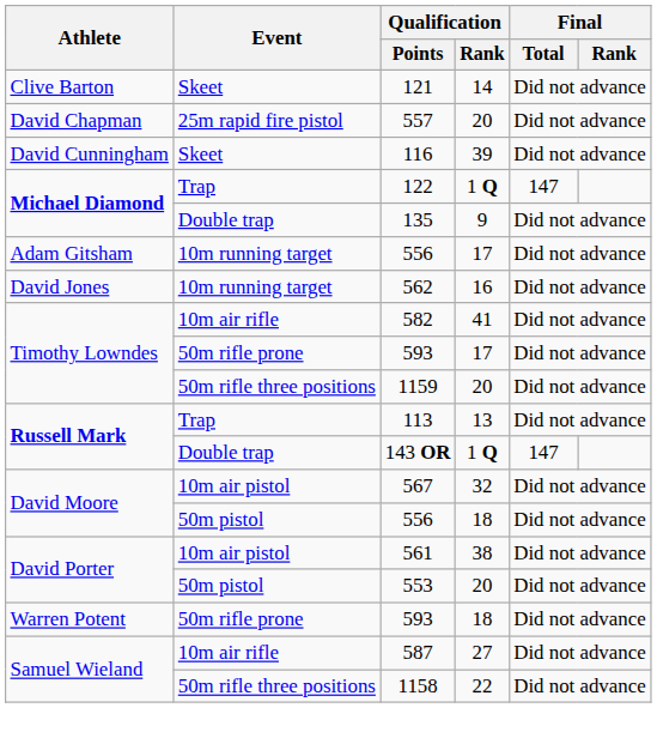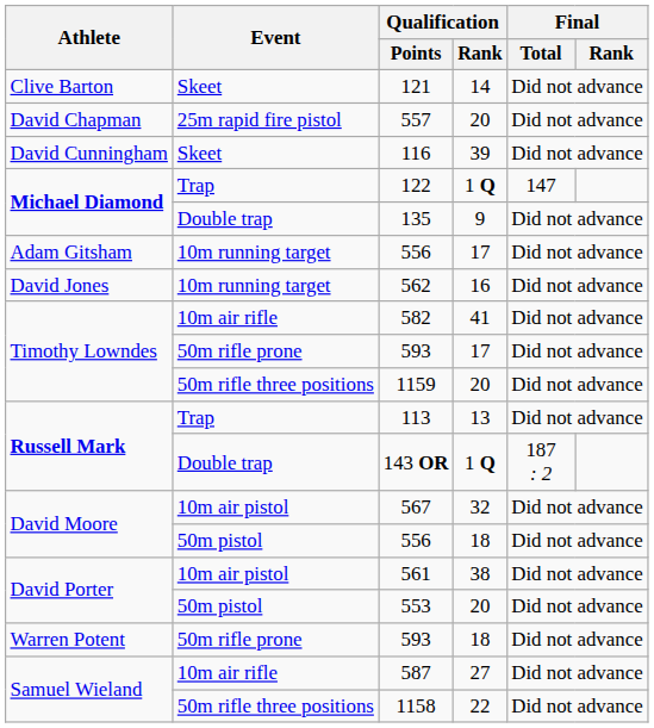143 OR | Final / Total: 147 -> 187 : 2
